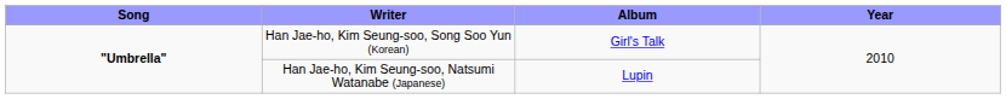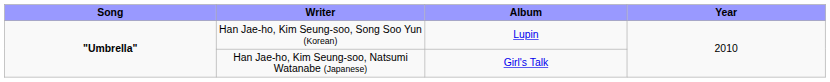Han Jae-ho, Kim Seung-soo, Song Soo Yun (Korean) | Album: Girl's Talk -> Lupin
Han Jae-ho, Kim Seung-soo, Natsumi Watanabe (Japanese) | Album: Lupin -> Girl's Talk
